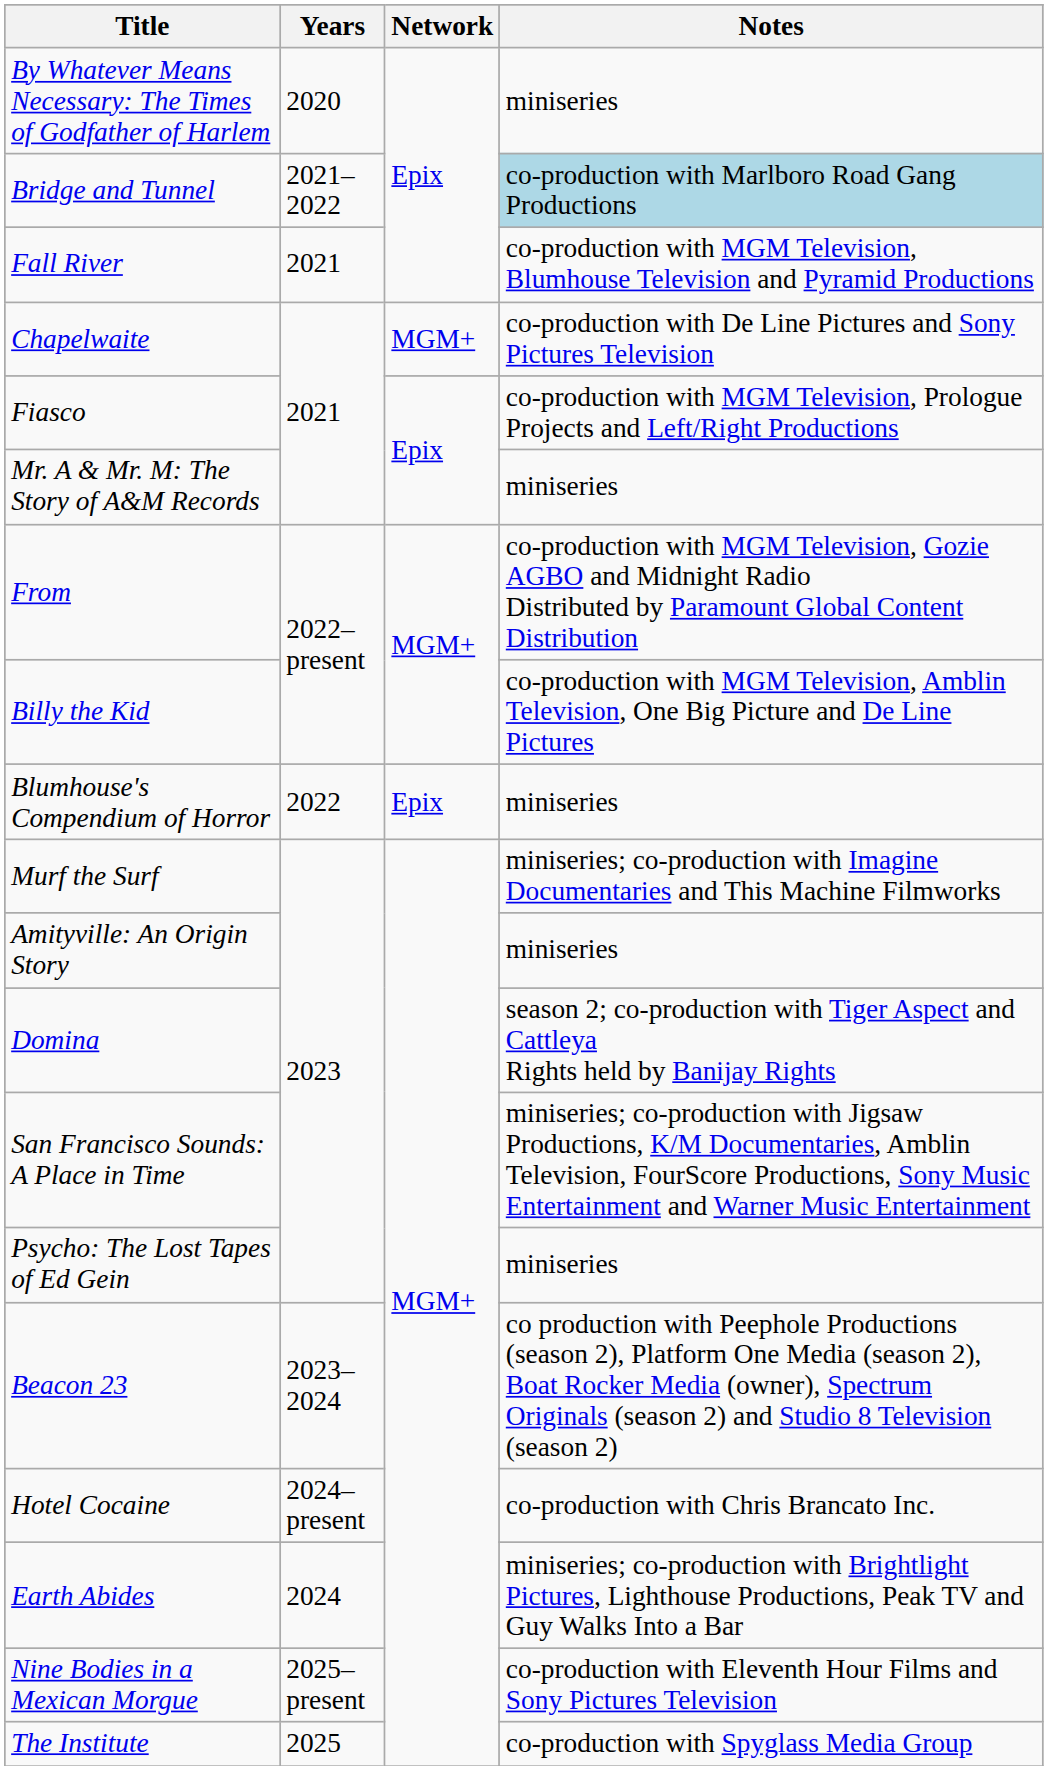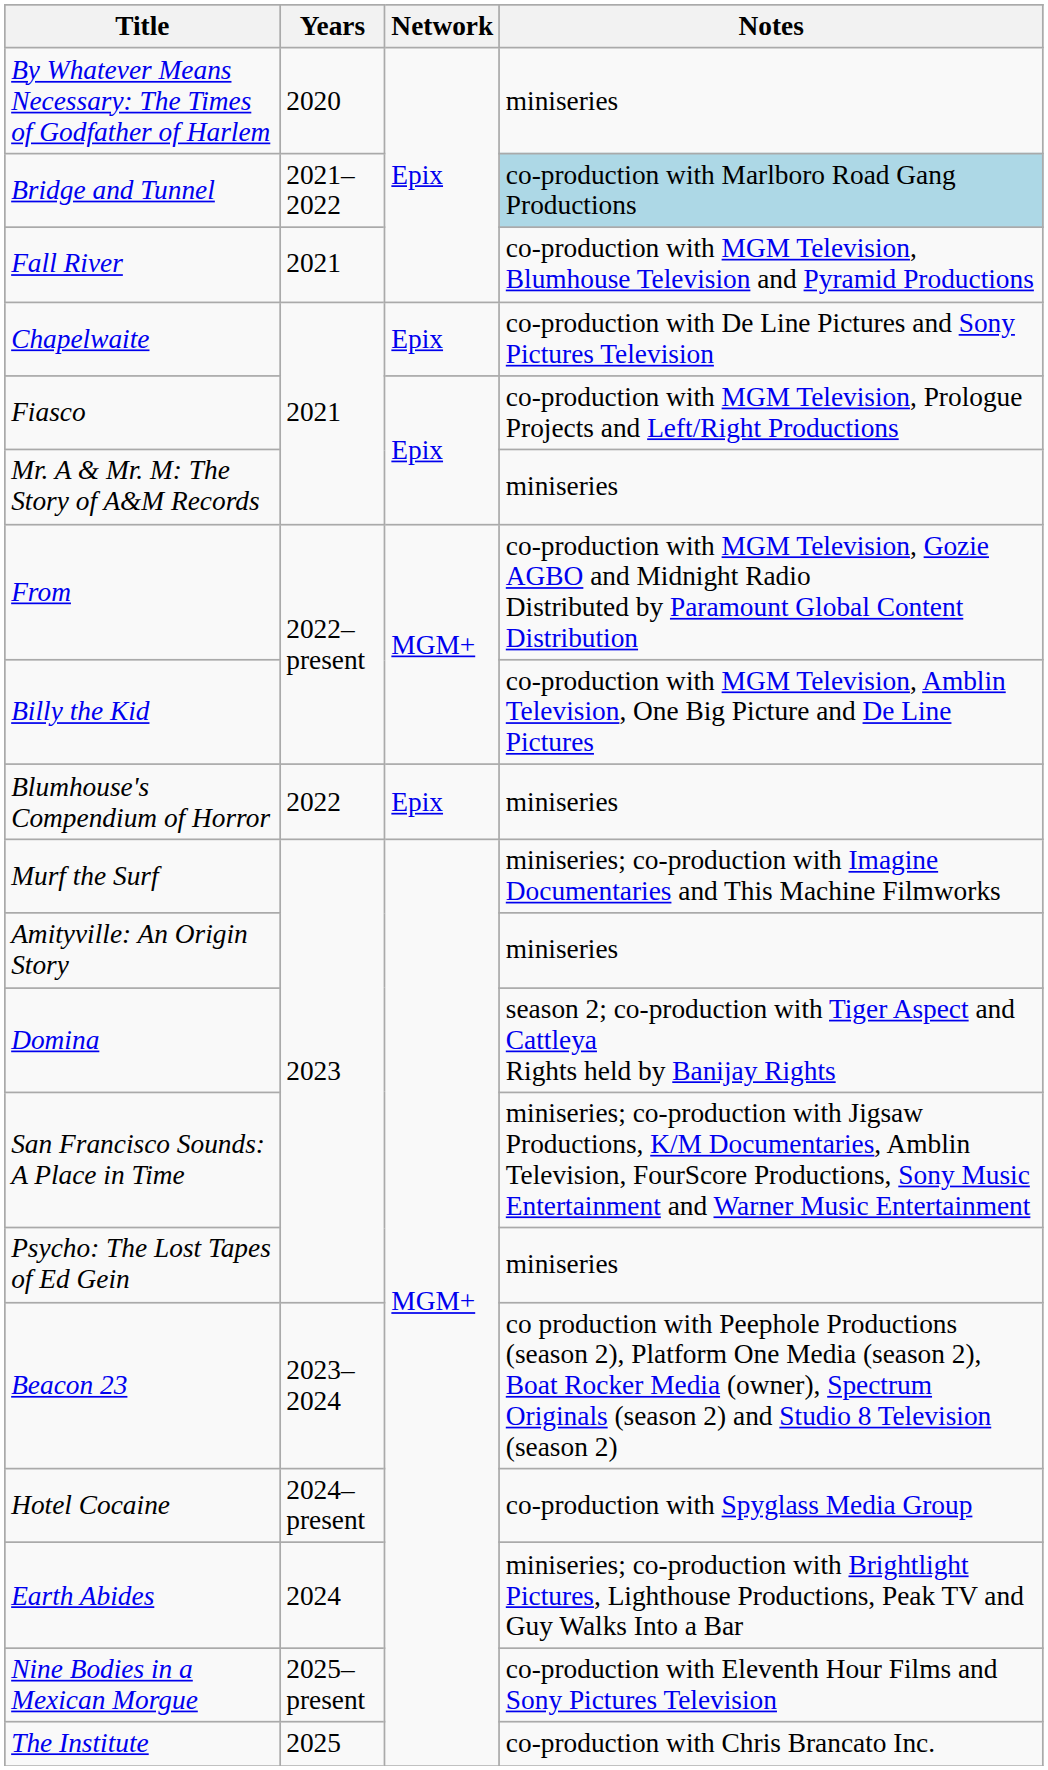Chapelwaite | Network: MGM+ -> Epix
Hotel Cocaine | Notes: co-production with Chris Brancato Inc. -> co-production with Spyglass Media Group
The Institute | Notes: co-production with Spyglass Media Group -> co-production with Chris Brancato Inc.
